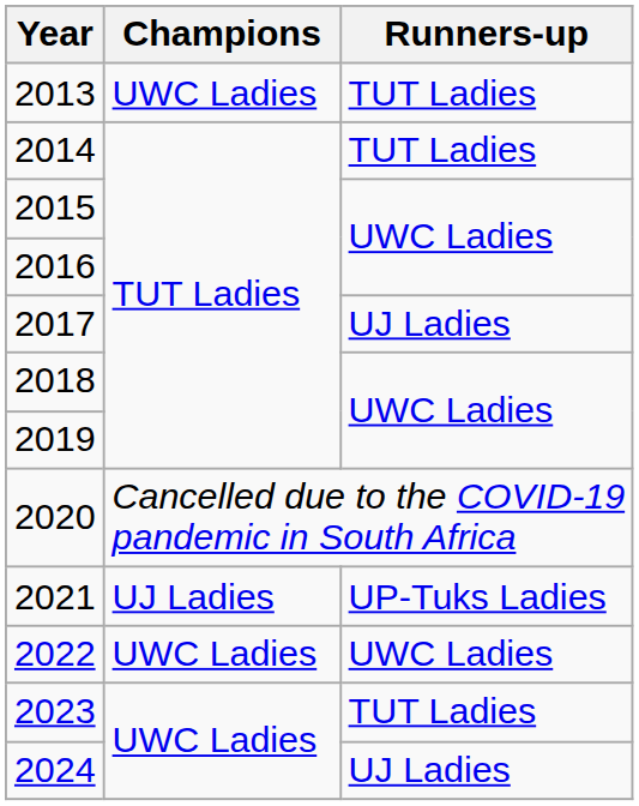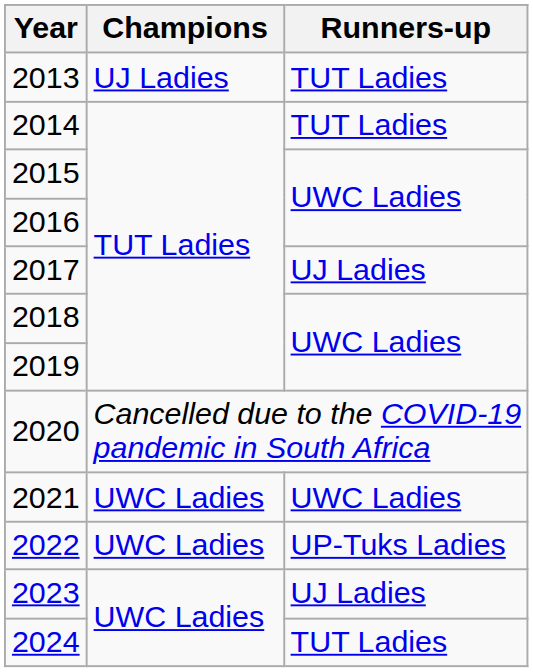2013 | Champions: UWC Ladies -> UJ Ladies
2021 | Champions: UJ Ladies -> UWC Ladies
2021 | Runners-up: UP-Tuks Ladies -> UWC Ladies
2022 | Runners-up: UWC Ladies -> UP-Tuks Ladies
2023 | Runners-up: TUT Ladies -> UJ Ladies
2024 | Runners-up: UJ Ladies -> TUT Ladies
